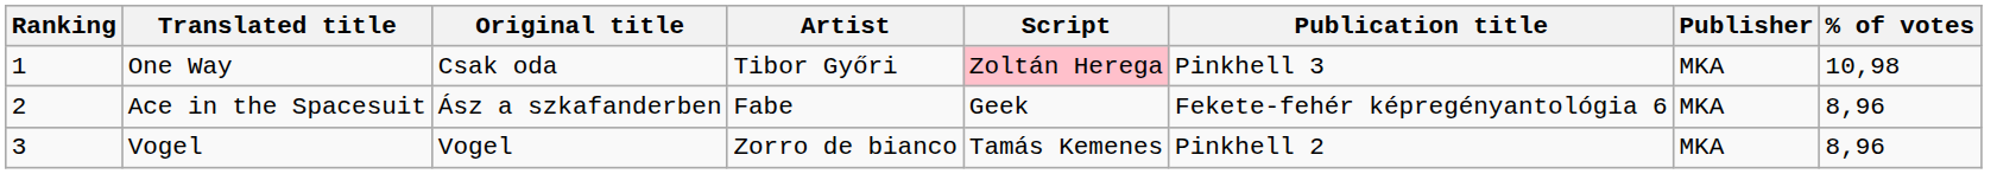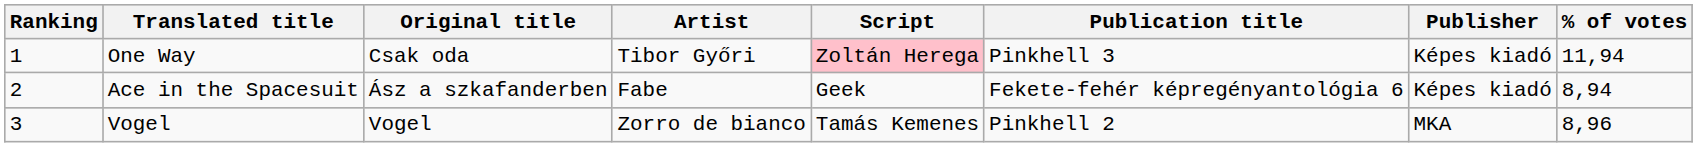One Way | Publisher: MKA -> Képes kiadó
One Way | % of votes: 10,98 -> 11,94
Ace in the Spacesuit | Publisher: MKA -> Képes kiadó
Ace in the Spacesuit | % of votes: 8,96 -> 8,94
